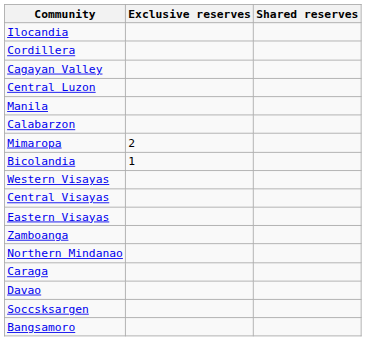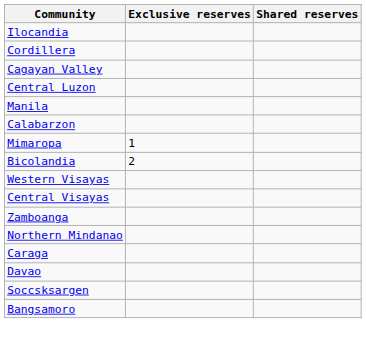Mimaropa | Exclusive reserves: 2 -> 1
Bicolandia | Exclusive reserves: 1 -> 2
- row: Eastern Visayas
